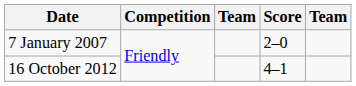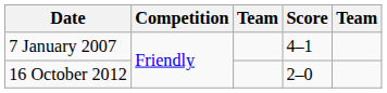7 January 2007 | Score: 2–0 -> 4–1
16 October 2012 | Score: 4–1 -> 2–0
